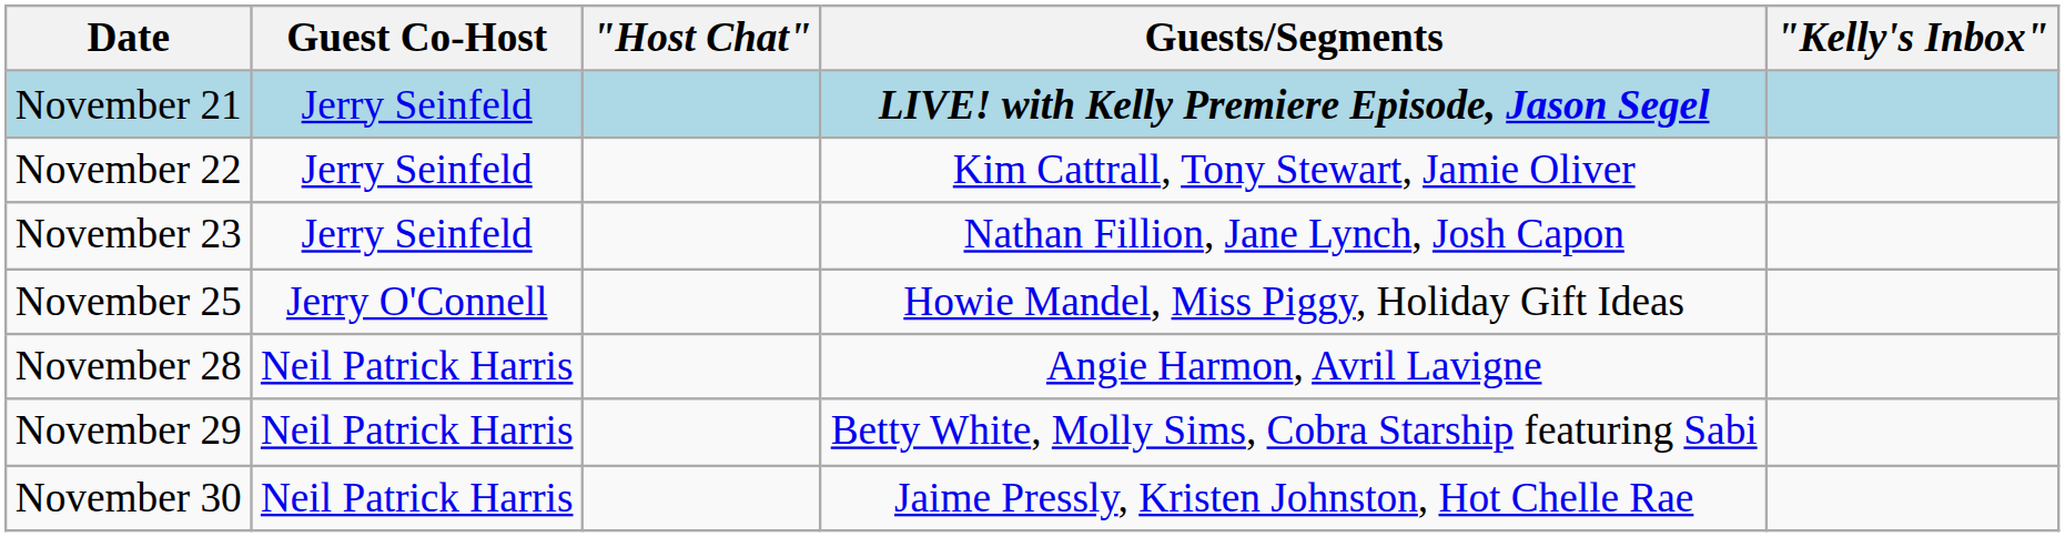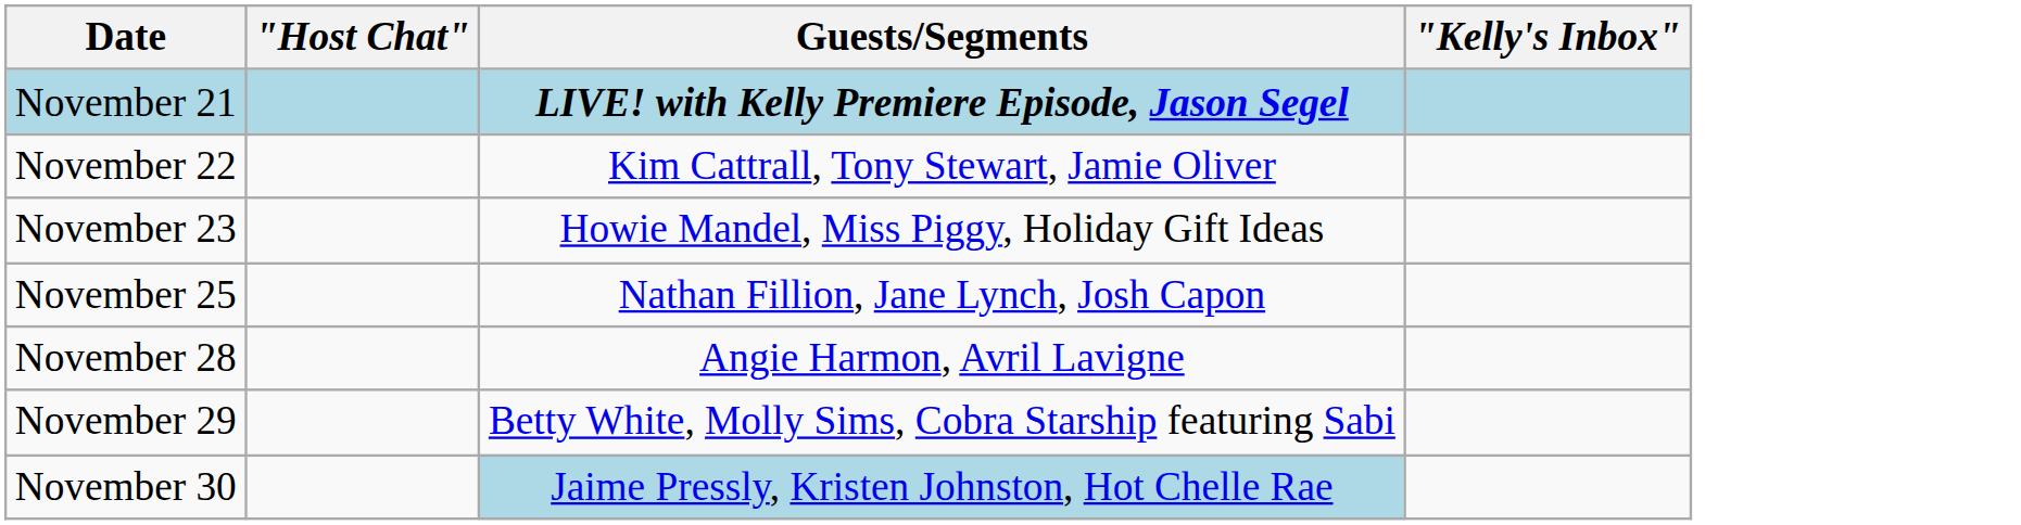- column: Guest Co-Host | Jerry Seinfeld | Jerry Seinfeld | Jerry Seinfeld | Jerry O'Connell | Neil Patrick Harris | Neil Patrick Harris | Neil Patrick Harris
November 23 | Guests/Segments: Nathan Fillion, Jane Lynch, Josh Capon -> Howie Mandel, Miss Piggy, Holiday Gift Ideas
November 25 | Guests/Segments: Howie Mandel, Miss Piggy, Holiday Gift Ideas -> Nathan Fillion, Jane Lynch, Josh Capon
November 30 | Guests/Segments: no background -> lightblue background
